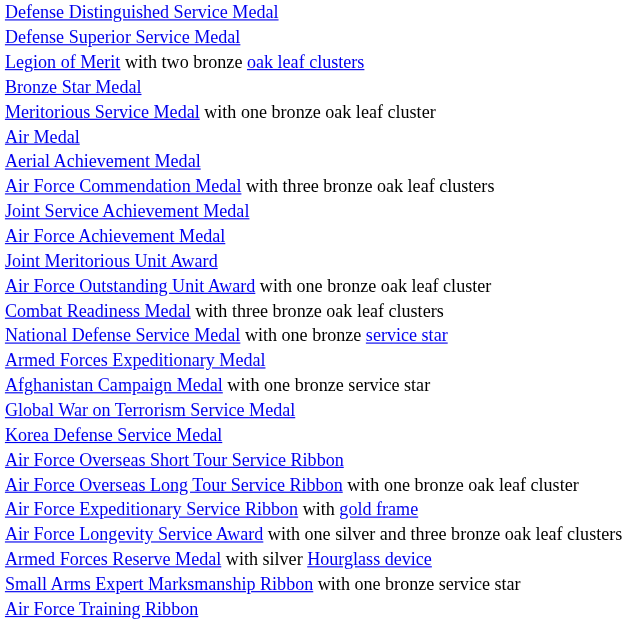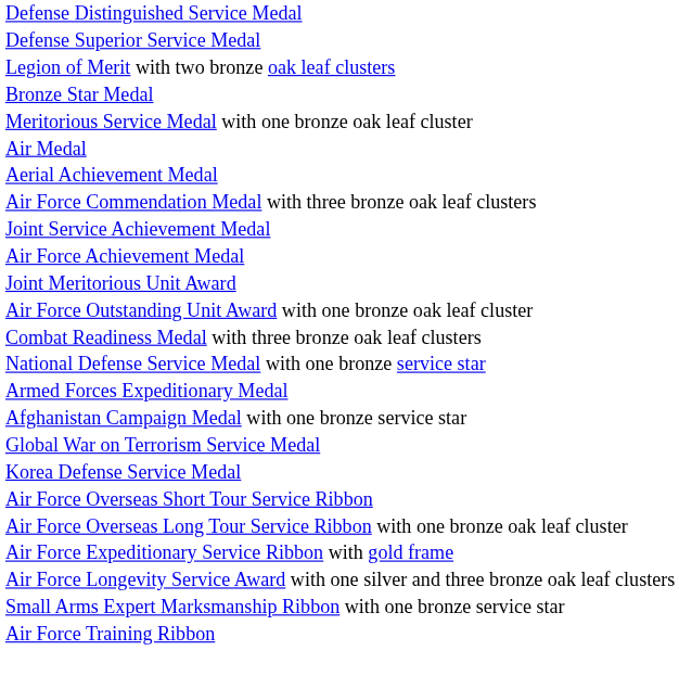- row: Armed Forces Reserve Medal with silver Hourglass device
